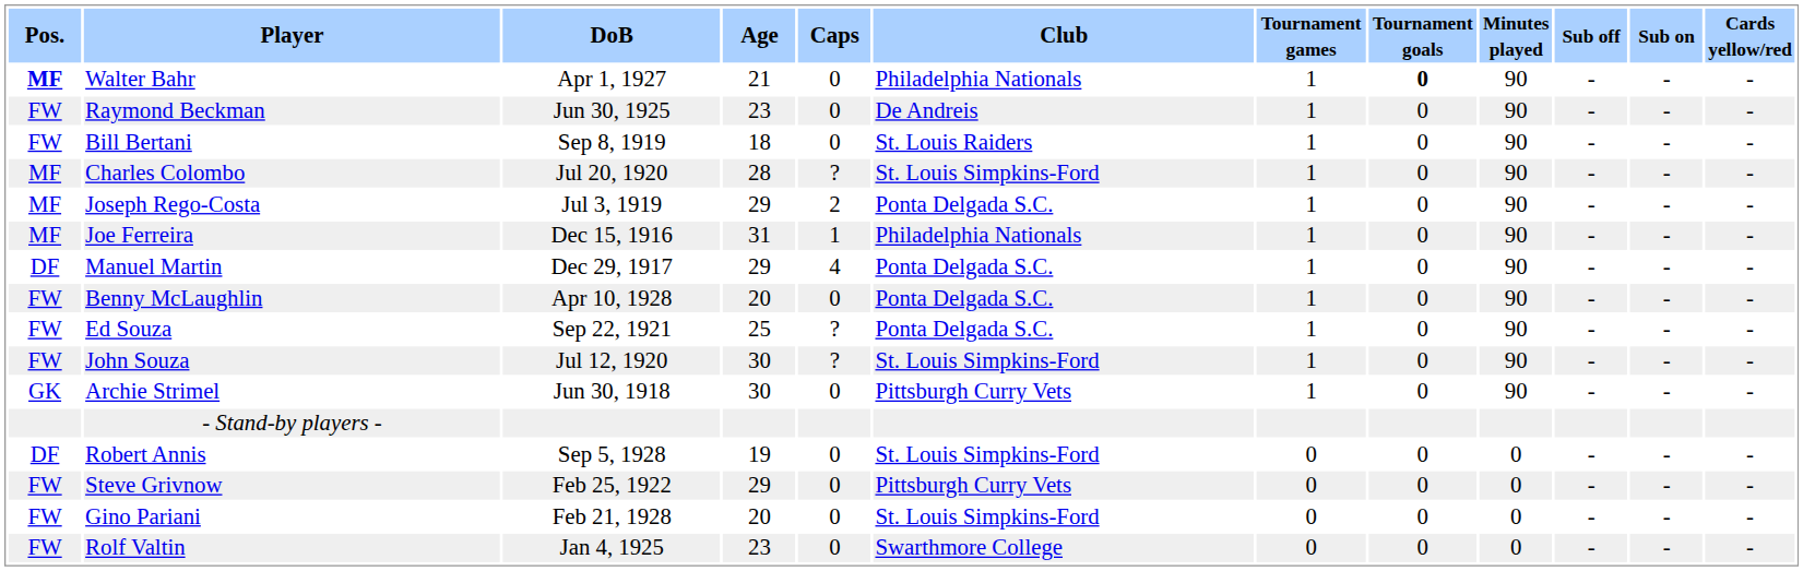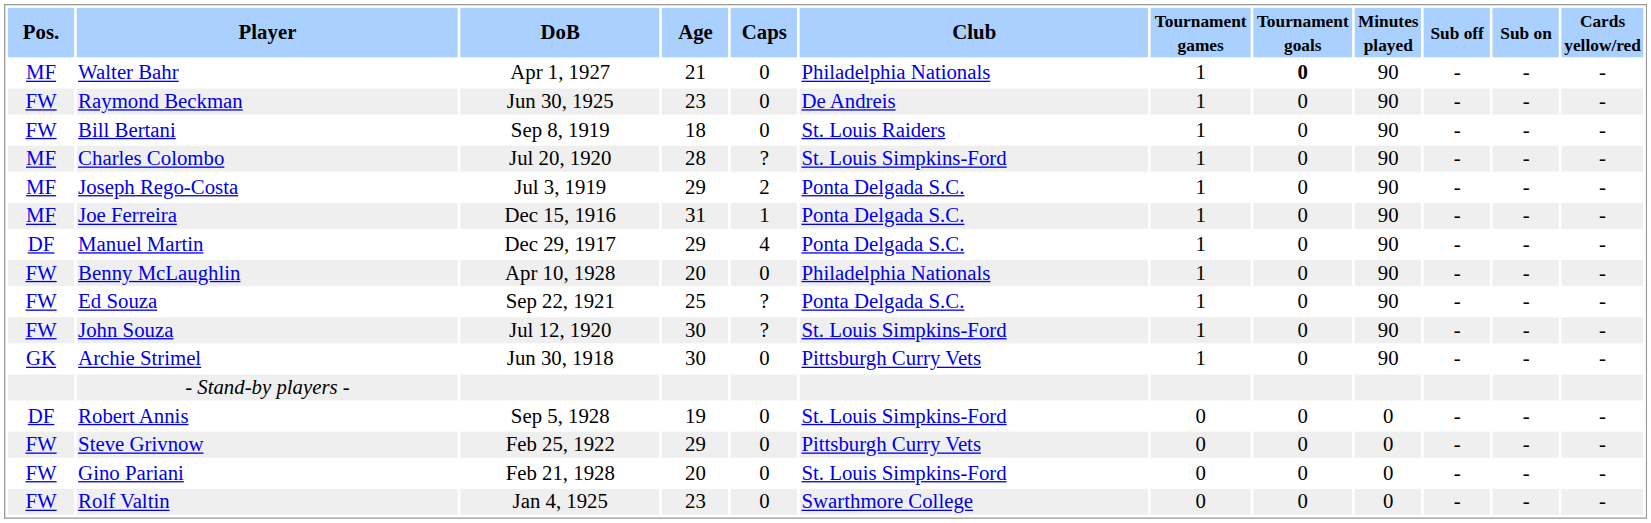Walter Bahr | Pos.: bold -> normal
Joe Ferreira | Club: Philadelphia Nationals -> Ponta Delgada S.C.
Benny McLaughlin | Club: Ponta Delgada S.C. -> Philadelphia Nationals
